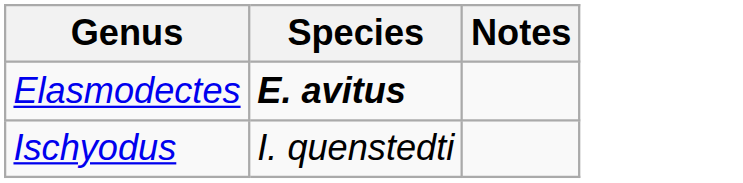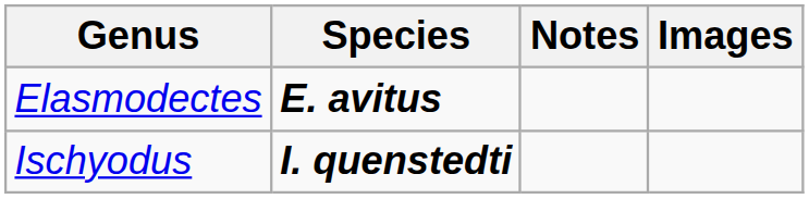+ column: Images
Ischyodus | Species: normal -> bold
